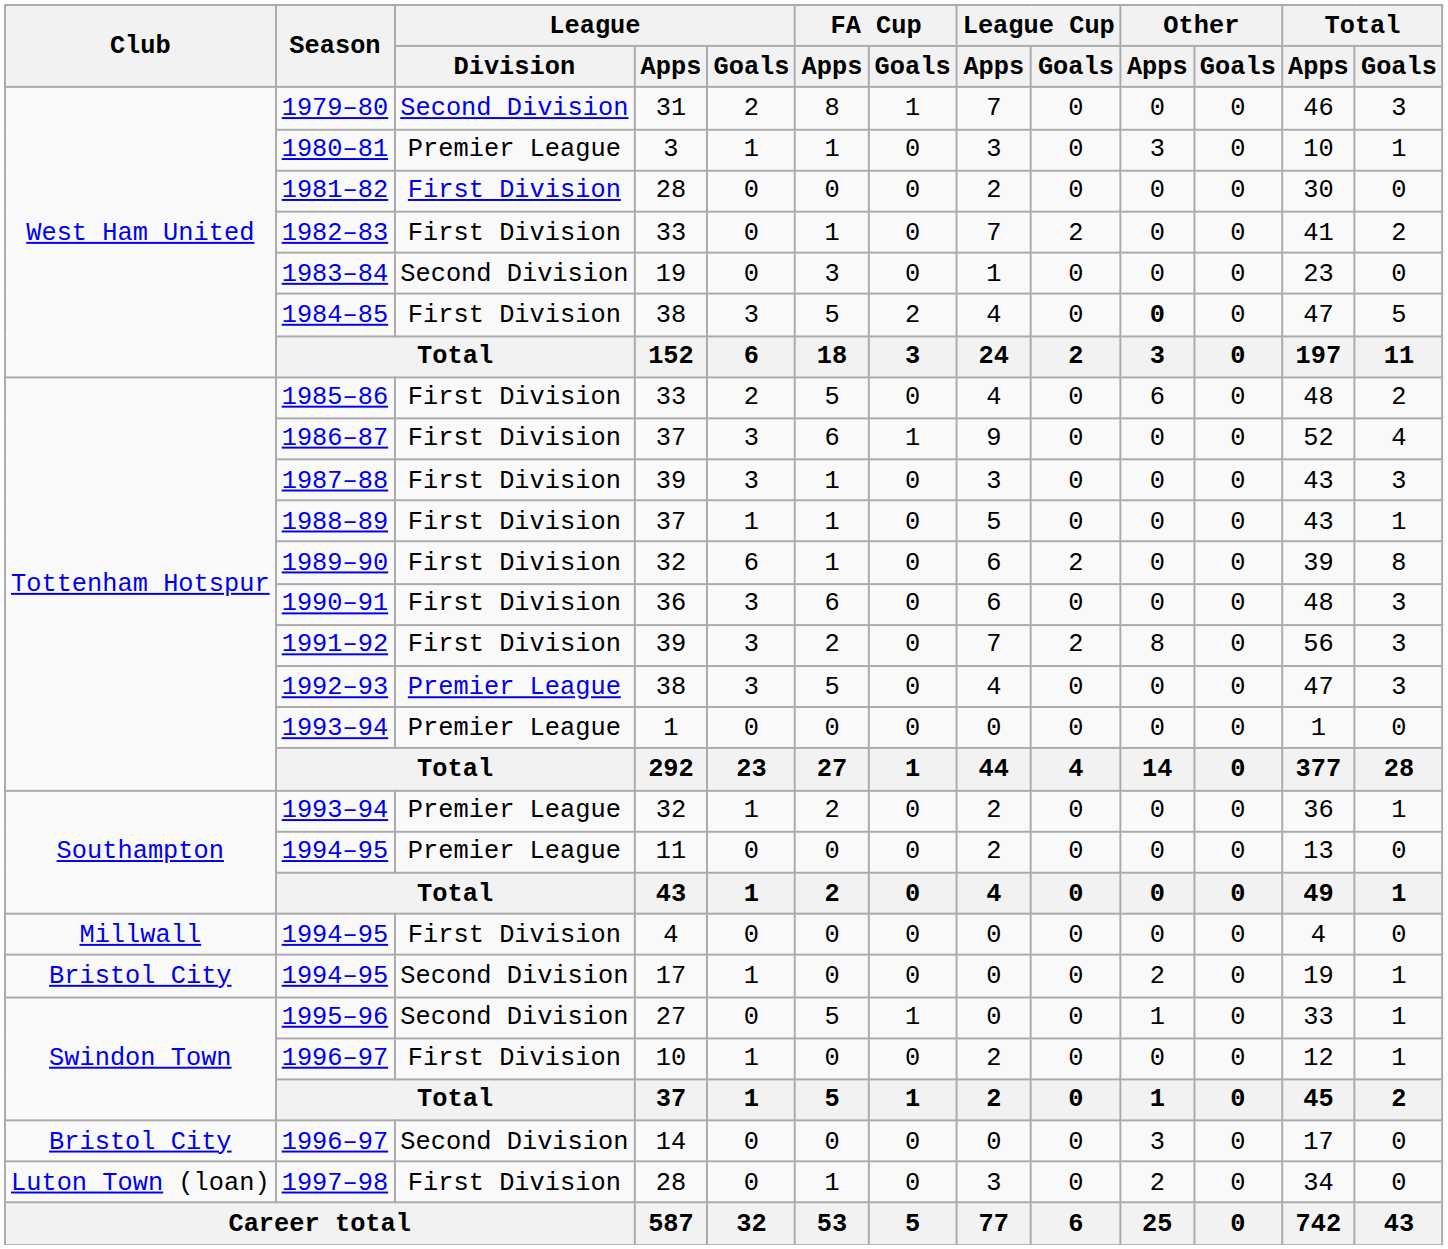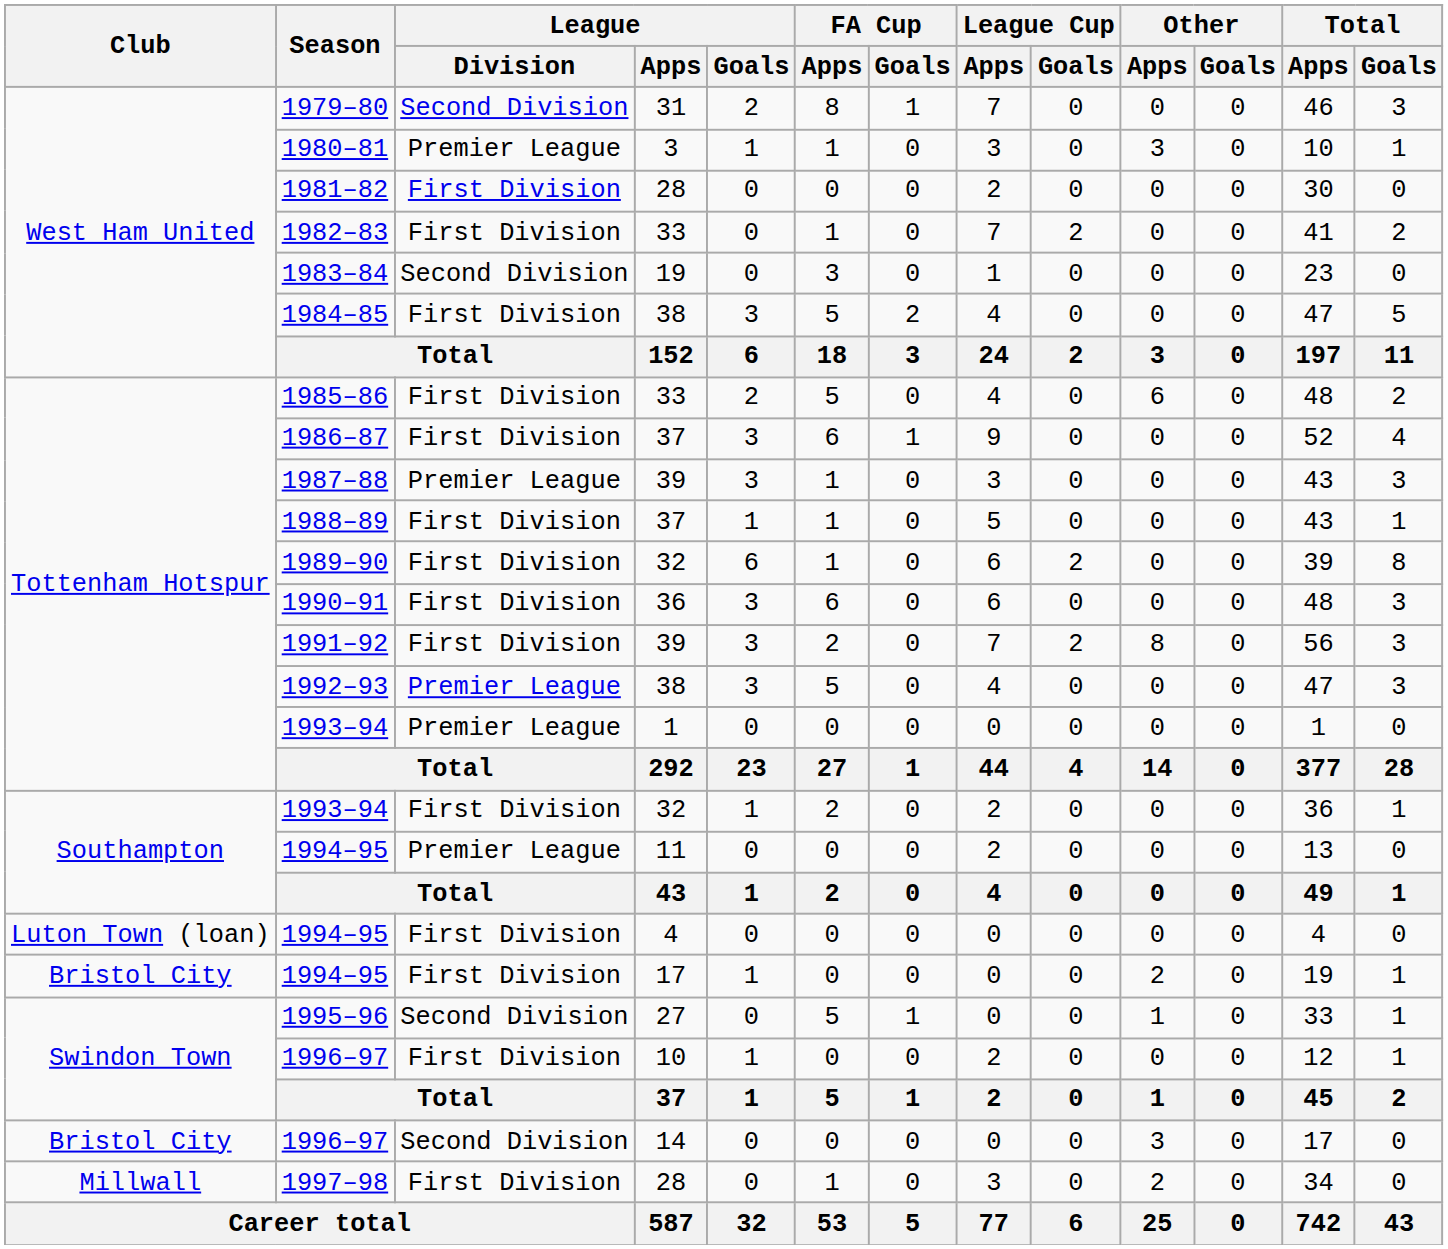1984–85 | Other / Apps: bold -> normal
1987–88 | League / Division: First Division -> Premier League
1993–94 / 32 | League / Division: Premier League -> First Division
1994–95 / 4 | Club: Millwall -> Luton Town (loan)
1994–95 / 17 | League / Division: Second Division -> First Division
1997–98 | Club: Luton Town (loan) -> Millwall
